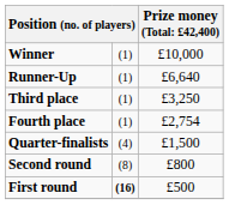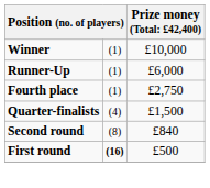Runner-Up | column 3: £6,640 -> £6,000
- row: Third place | (1) | £3,250
Fourth place | column 3: £2,754 -> £2,750
Second round | column 3: £800 -> £840
